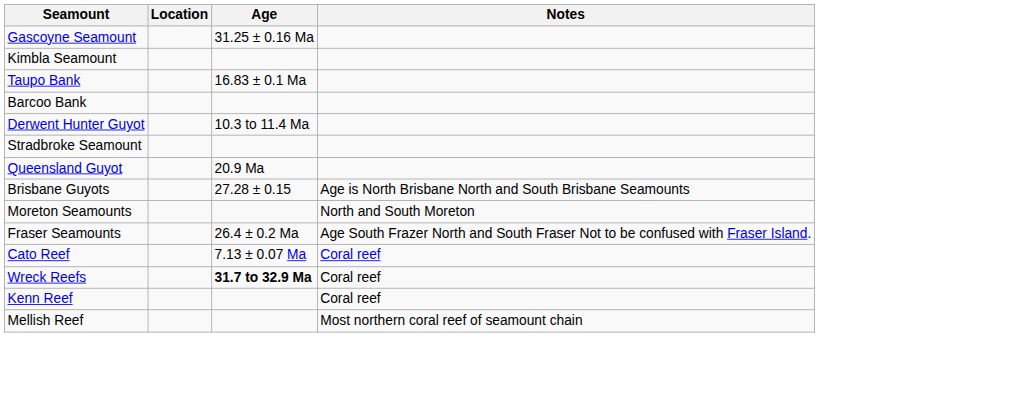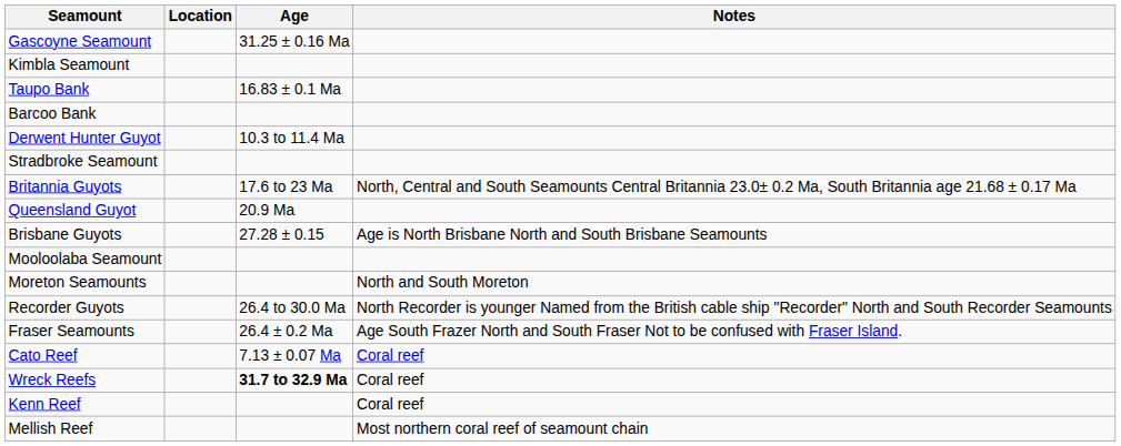+ row: Britannia Guyots | 17.6 to 23 Ma | North, Central and South Seamounts Central Britannia 23.0± 0.2 Ma, South Britannia age 21.68 ± 0.17 Ma
+ row: Mooloolaba Seamount
+ row: Recorder Guyots | 26.4 to 30.0 Ma | North Recorder is younger Named from the British cable ship "Recorder" North and South Recorder Seamounts
